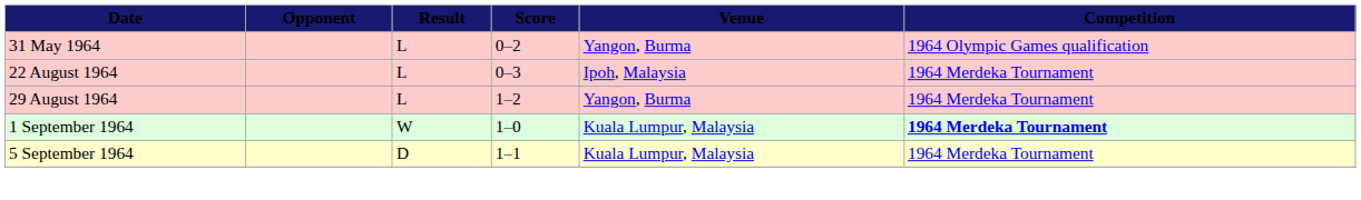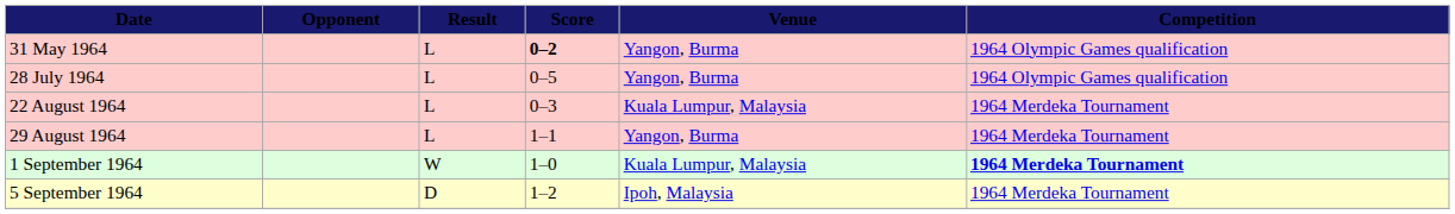31 May 1964 | Score: normal -> bold
+ row: 28 July 1964 | L | 0–5 | Yangon, Burma | 1964 Olympic Games qualification
22 August 1964 | Venue: Ipoh, Malaysia -> Kuala Lumpur, Malaysia
29 August 1964 | Score: 1–2 -> 1–1
5 September 1964 | Score: 1–1 -> 1–2
5 September 1964 | Venue: Kuala Lumpur, Malaysia -> Ipoh, Malaysia
